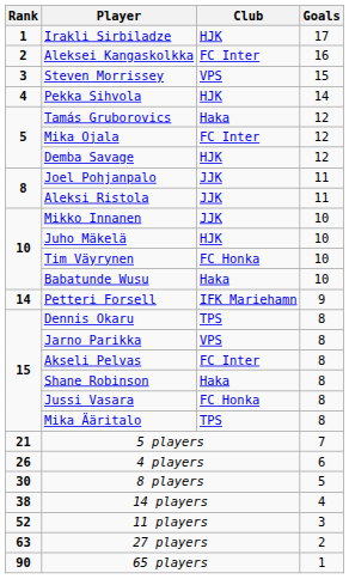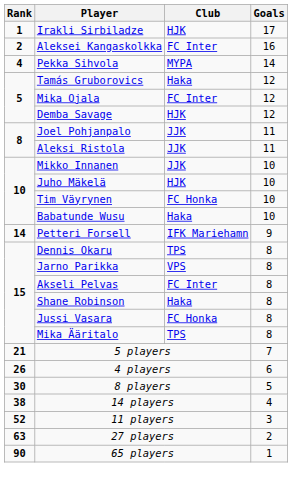- row: 3 | Steven Morrissey | VPS | 15
Pekka Sihvola | Club: HJK -> MYPA
